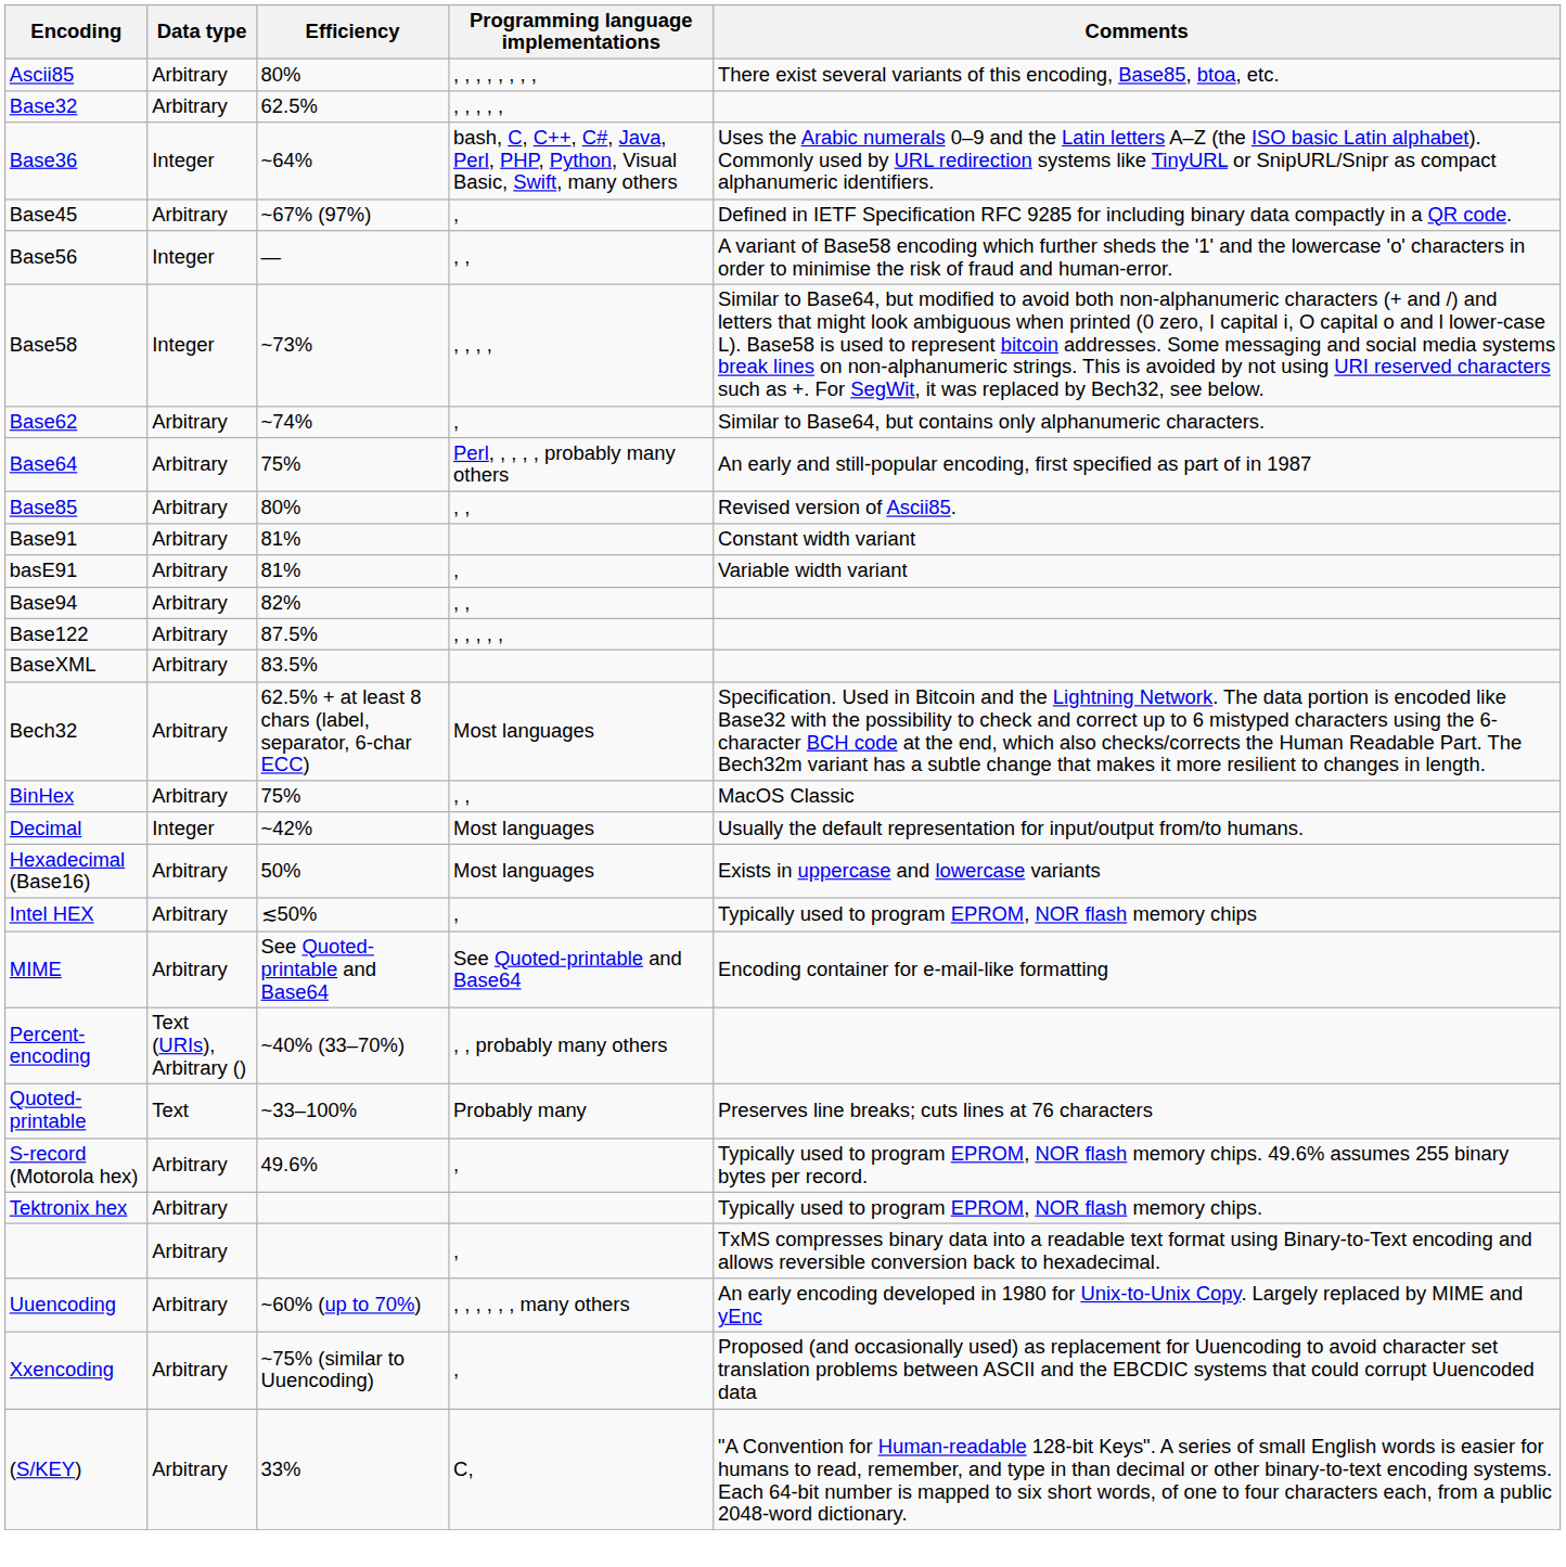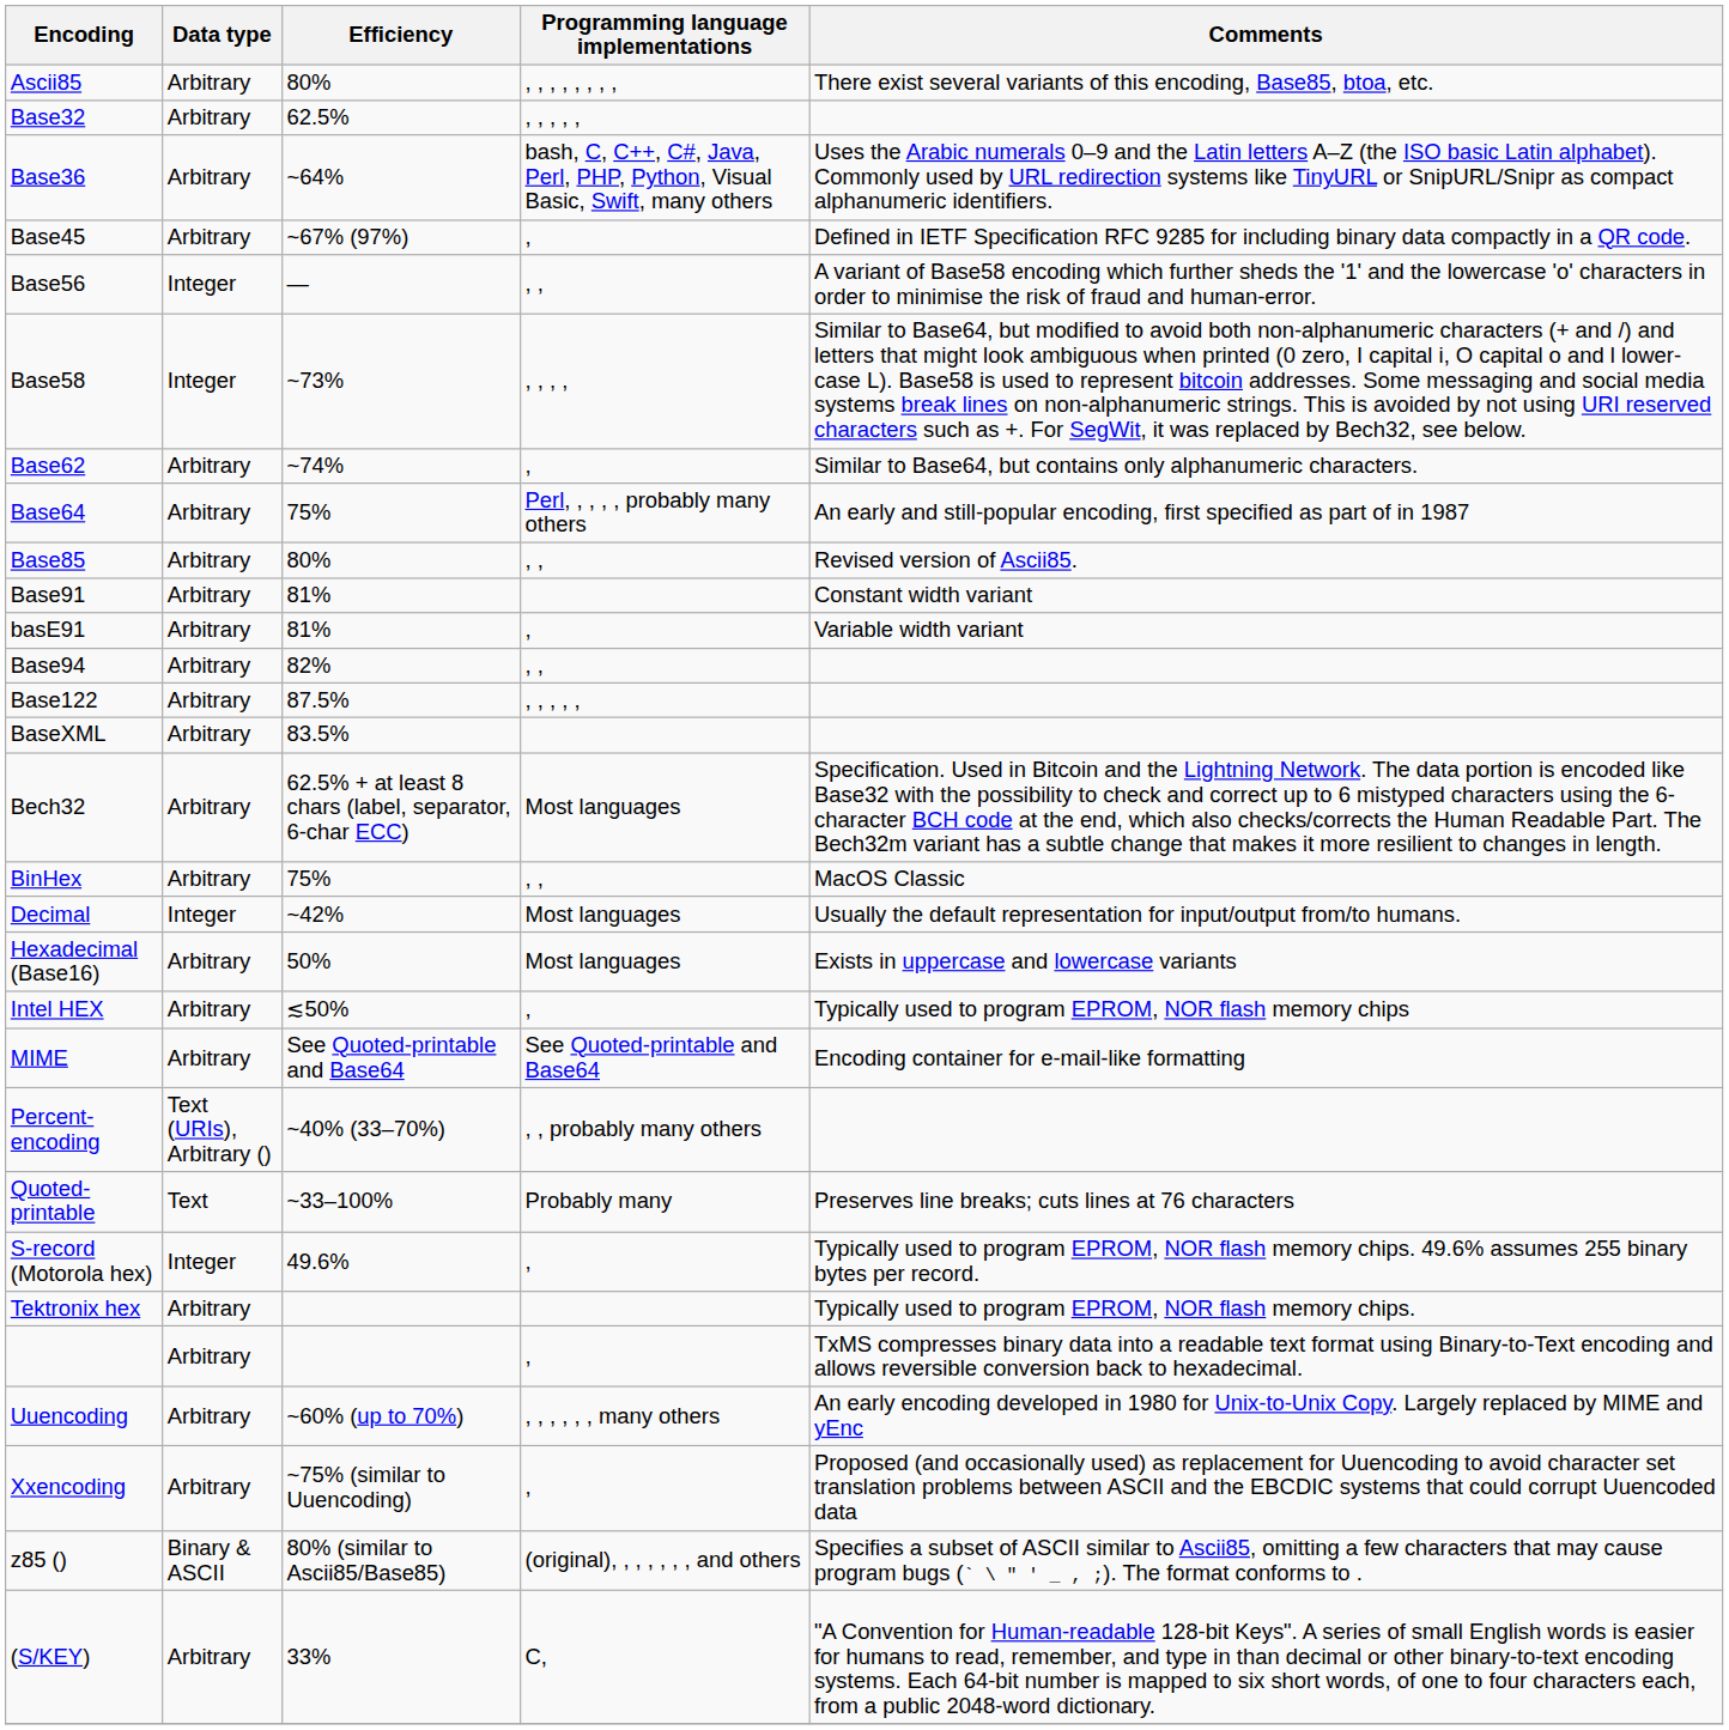Base36 | Data type: Integer -> Arbitrary
S-record (Motorola hex) | Data type: Arbitrary -> Integer
+ row: z85 () | Binary & ASCII | 80% (similar to Ascii85/Base85) | (original), , , , , , , and others | Specifies a subset of ASCII similar to Ascii85, omitting a few characters that may cause program bugs (` \ " ' _ , ;). The format conforms to .
